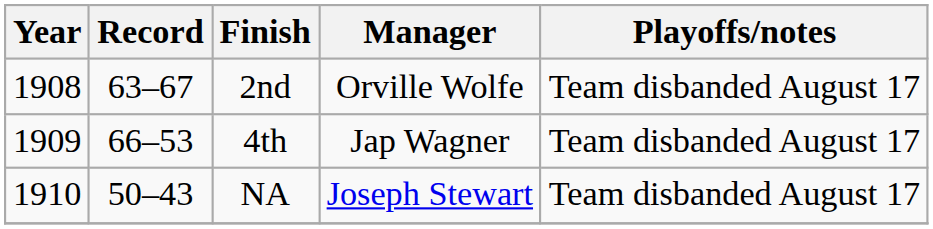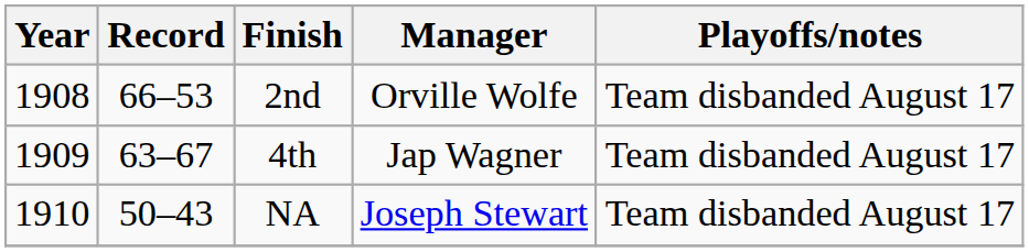2nd | Record: 63–67 -> 66–53
4th | Record: 66–53 -> 63–67
